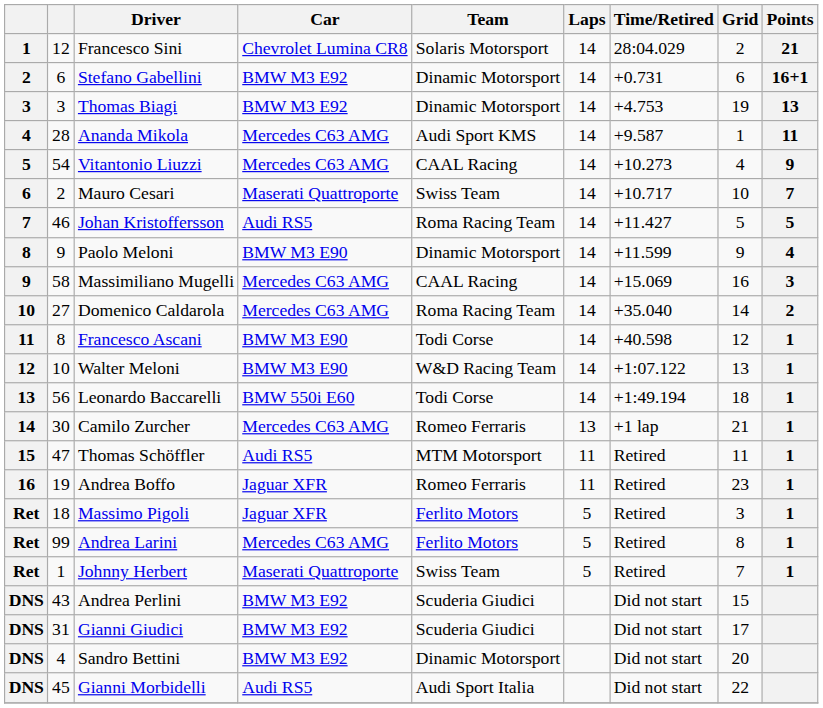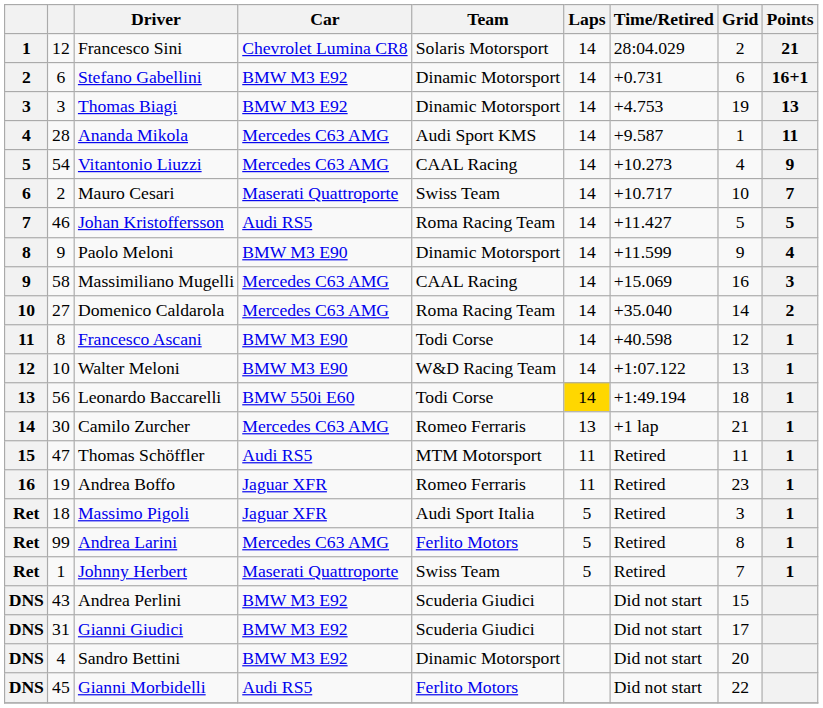Leonardo Baccarelli | Laps: no background -> gold background
Massimo Pigoli | Team: Ferlito Motors -> Audi Sport Italia
Gianni Morbidelli | Team: Audi Sport Italia -> Ferlito Motors
